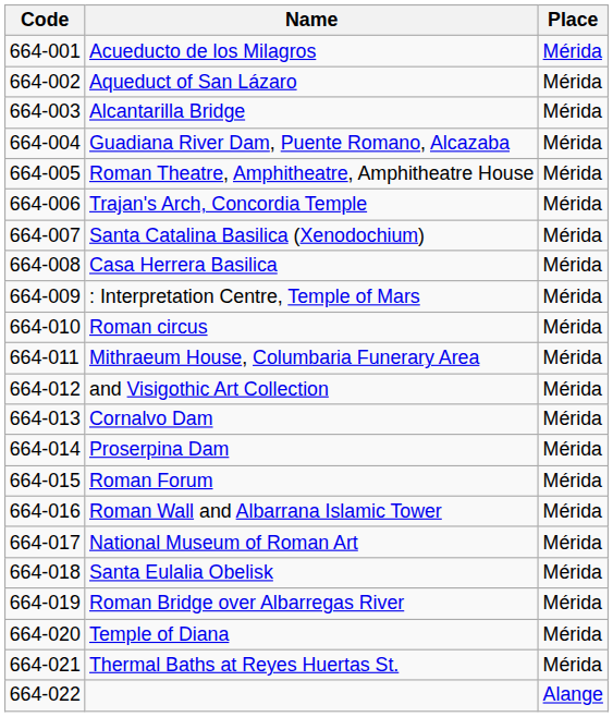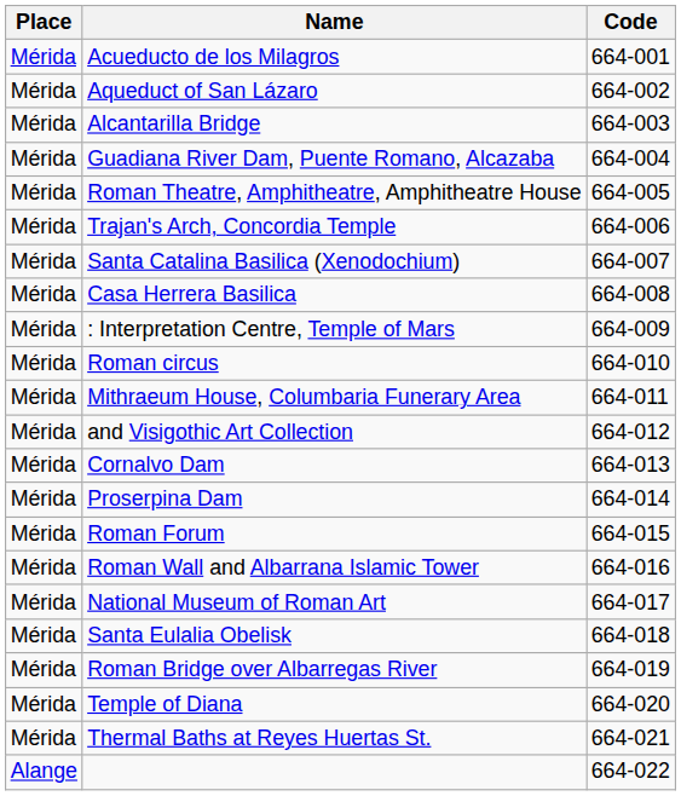columns swapped: Code <-> Place
